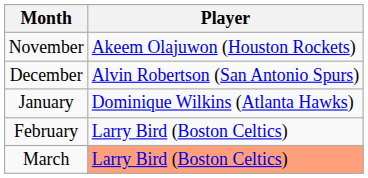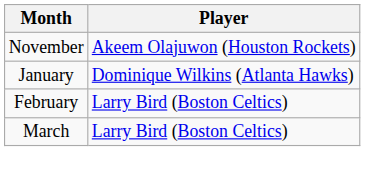- row: December | Alvin Robertson (San Antonio Spurs)
March | Player: lightsalmon background -> no background
